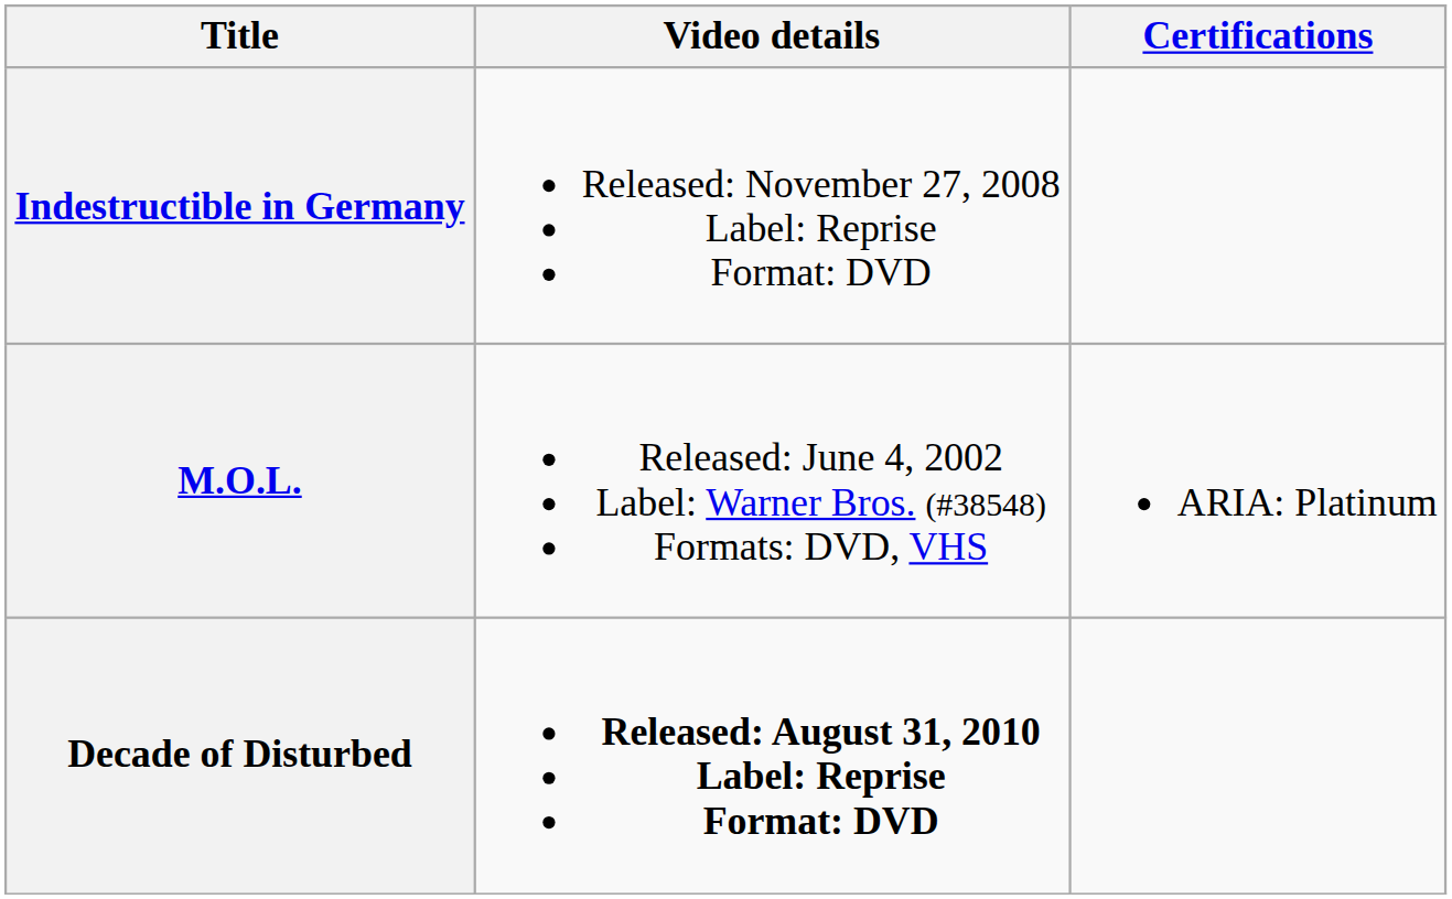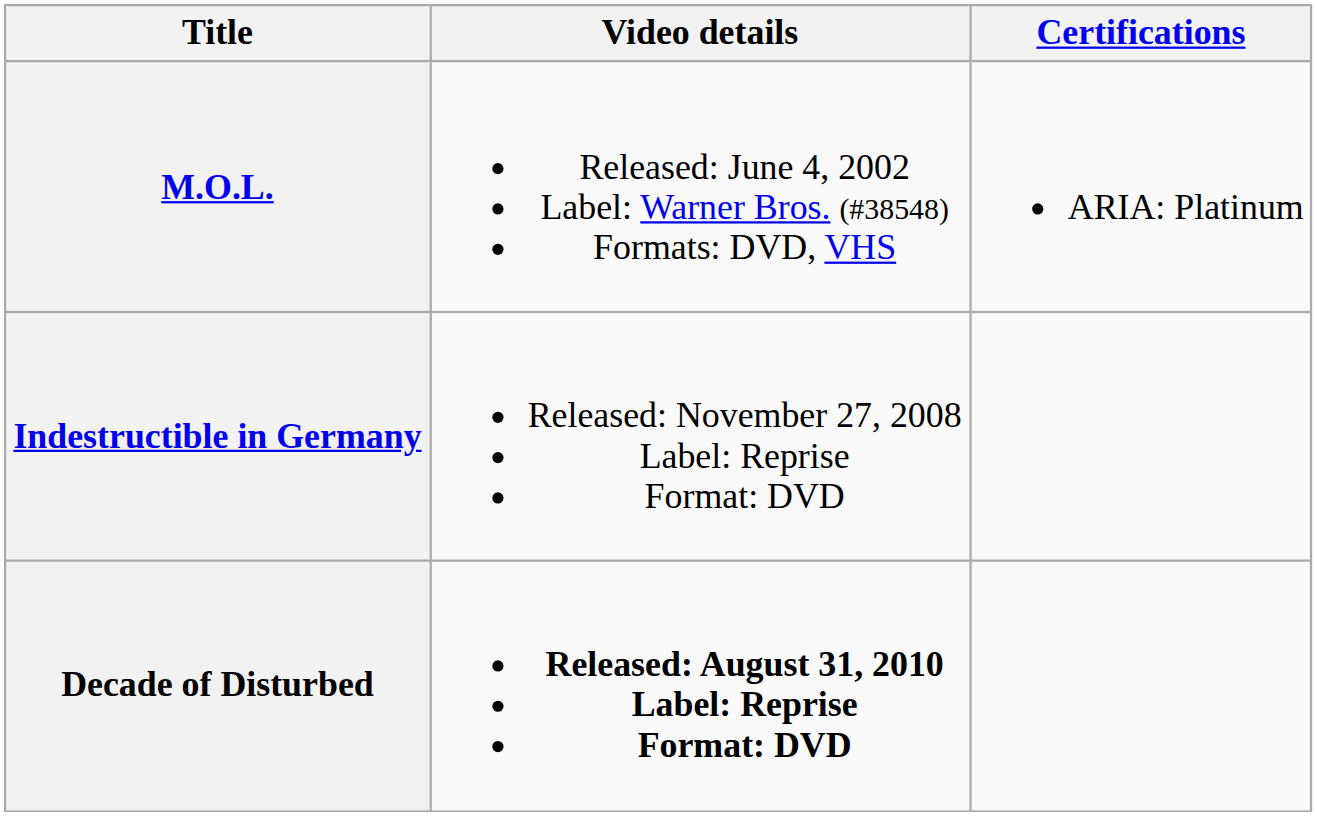rows swapped: M.O.L. <-> Indestructible in Germany
